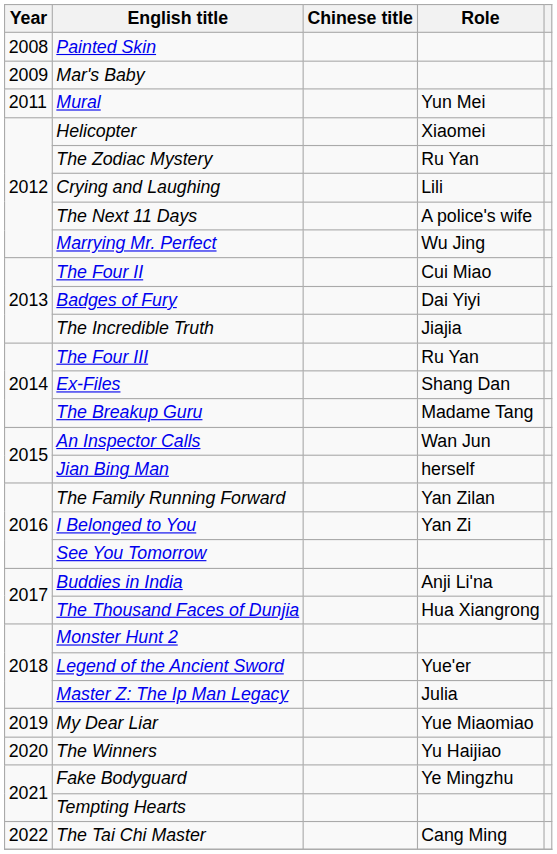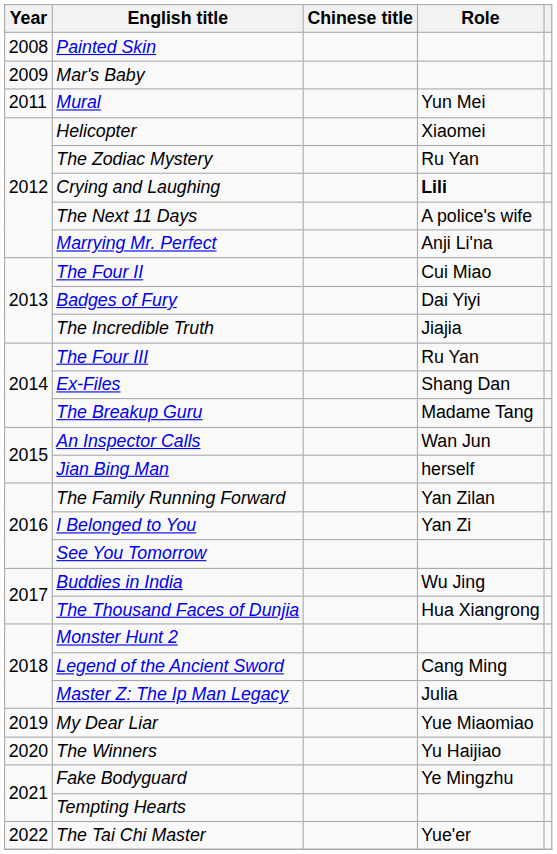Crying and Laughing | Role: normal -> bold
Marrying Mr. Perfect | Role: Wu Jing -> Anji Li'na
Buddies in India | Role: Anji Li'na -> Wu Jing
Legend of the Ancient Sword | Role: Yue'er -> Cang Ming
The Tai Chi Master | Role: Cang Ming -> Yue'er
